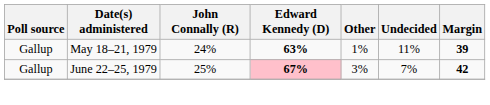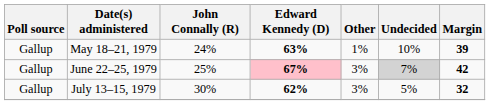May 18–21, 1979 | Undecided: 11% -> 10%
June 22–25, 1979 | Undecided: no background -> lightgrey background
+ row: Gallup | July 13–15, 1979 | 30% | 62% | 3% | 5% | 32
